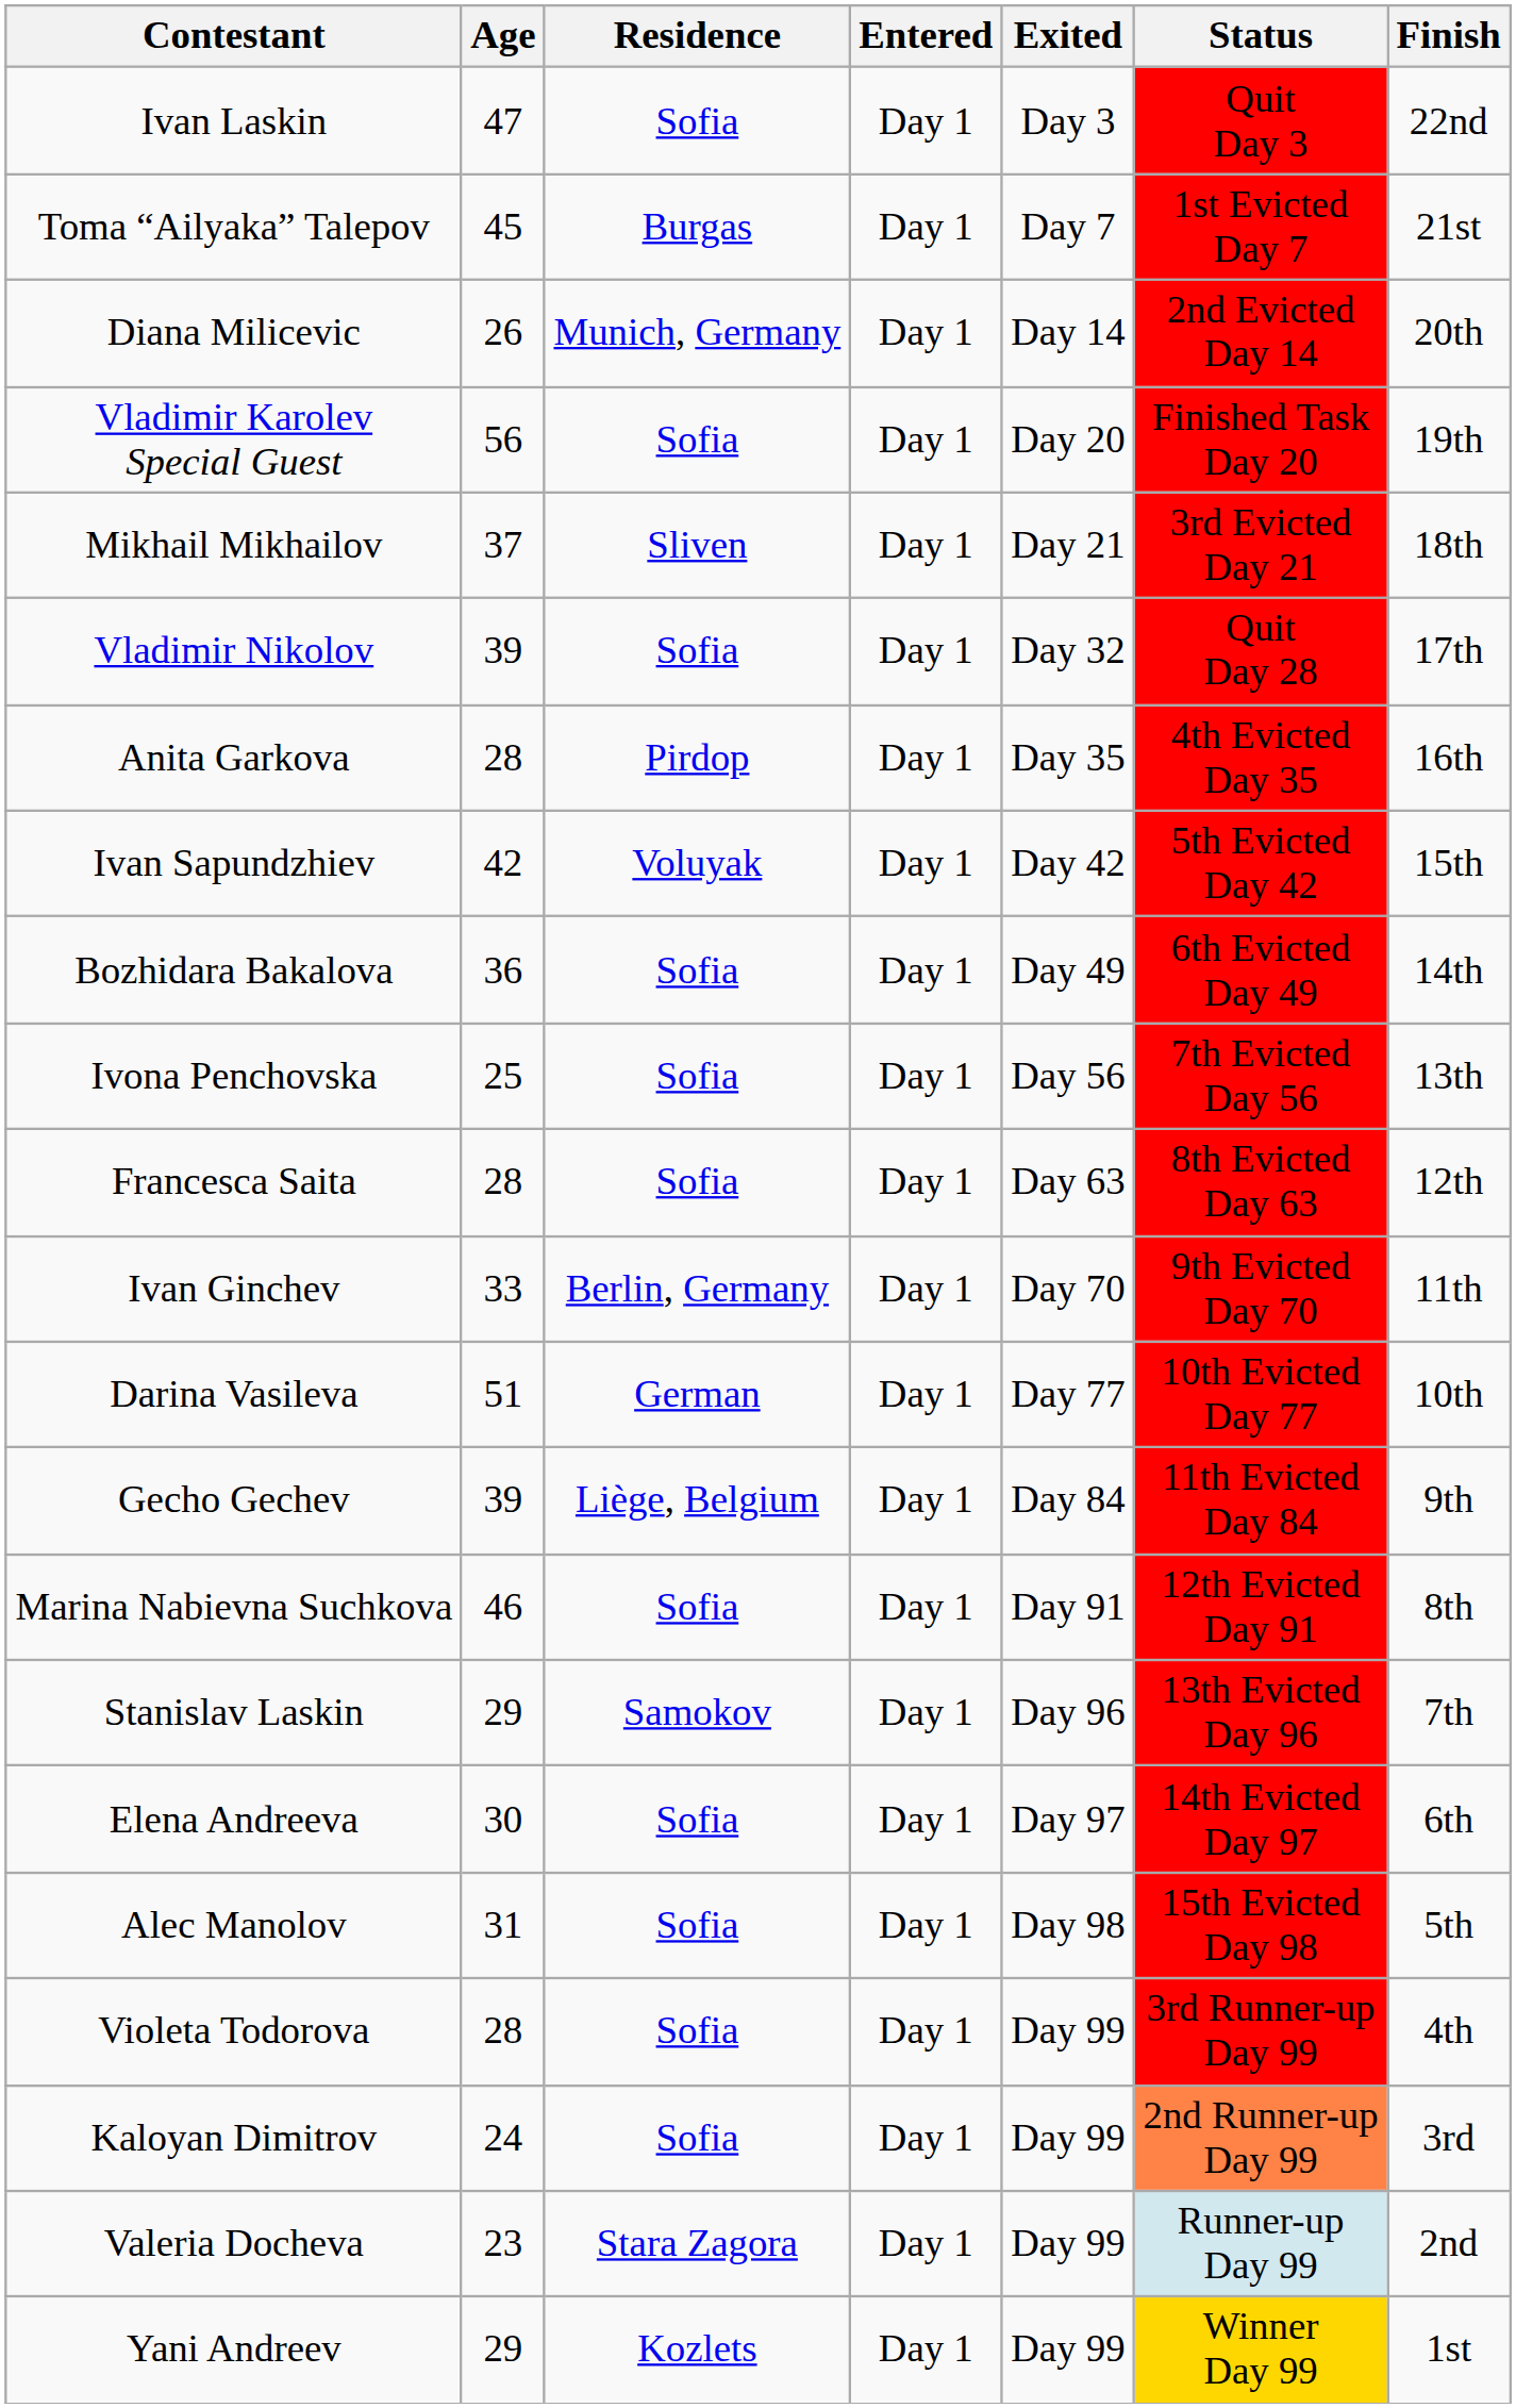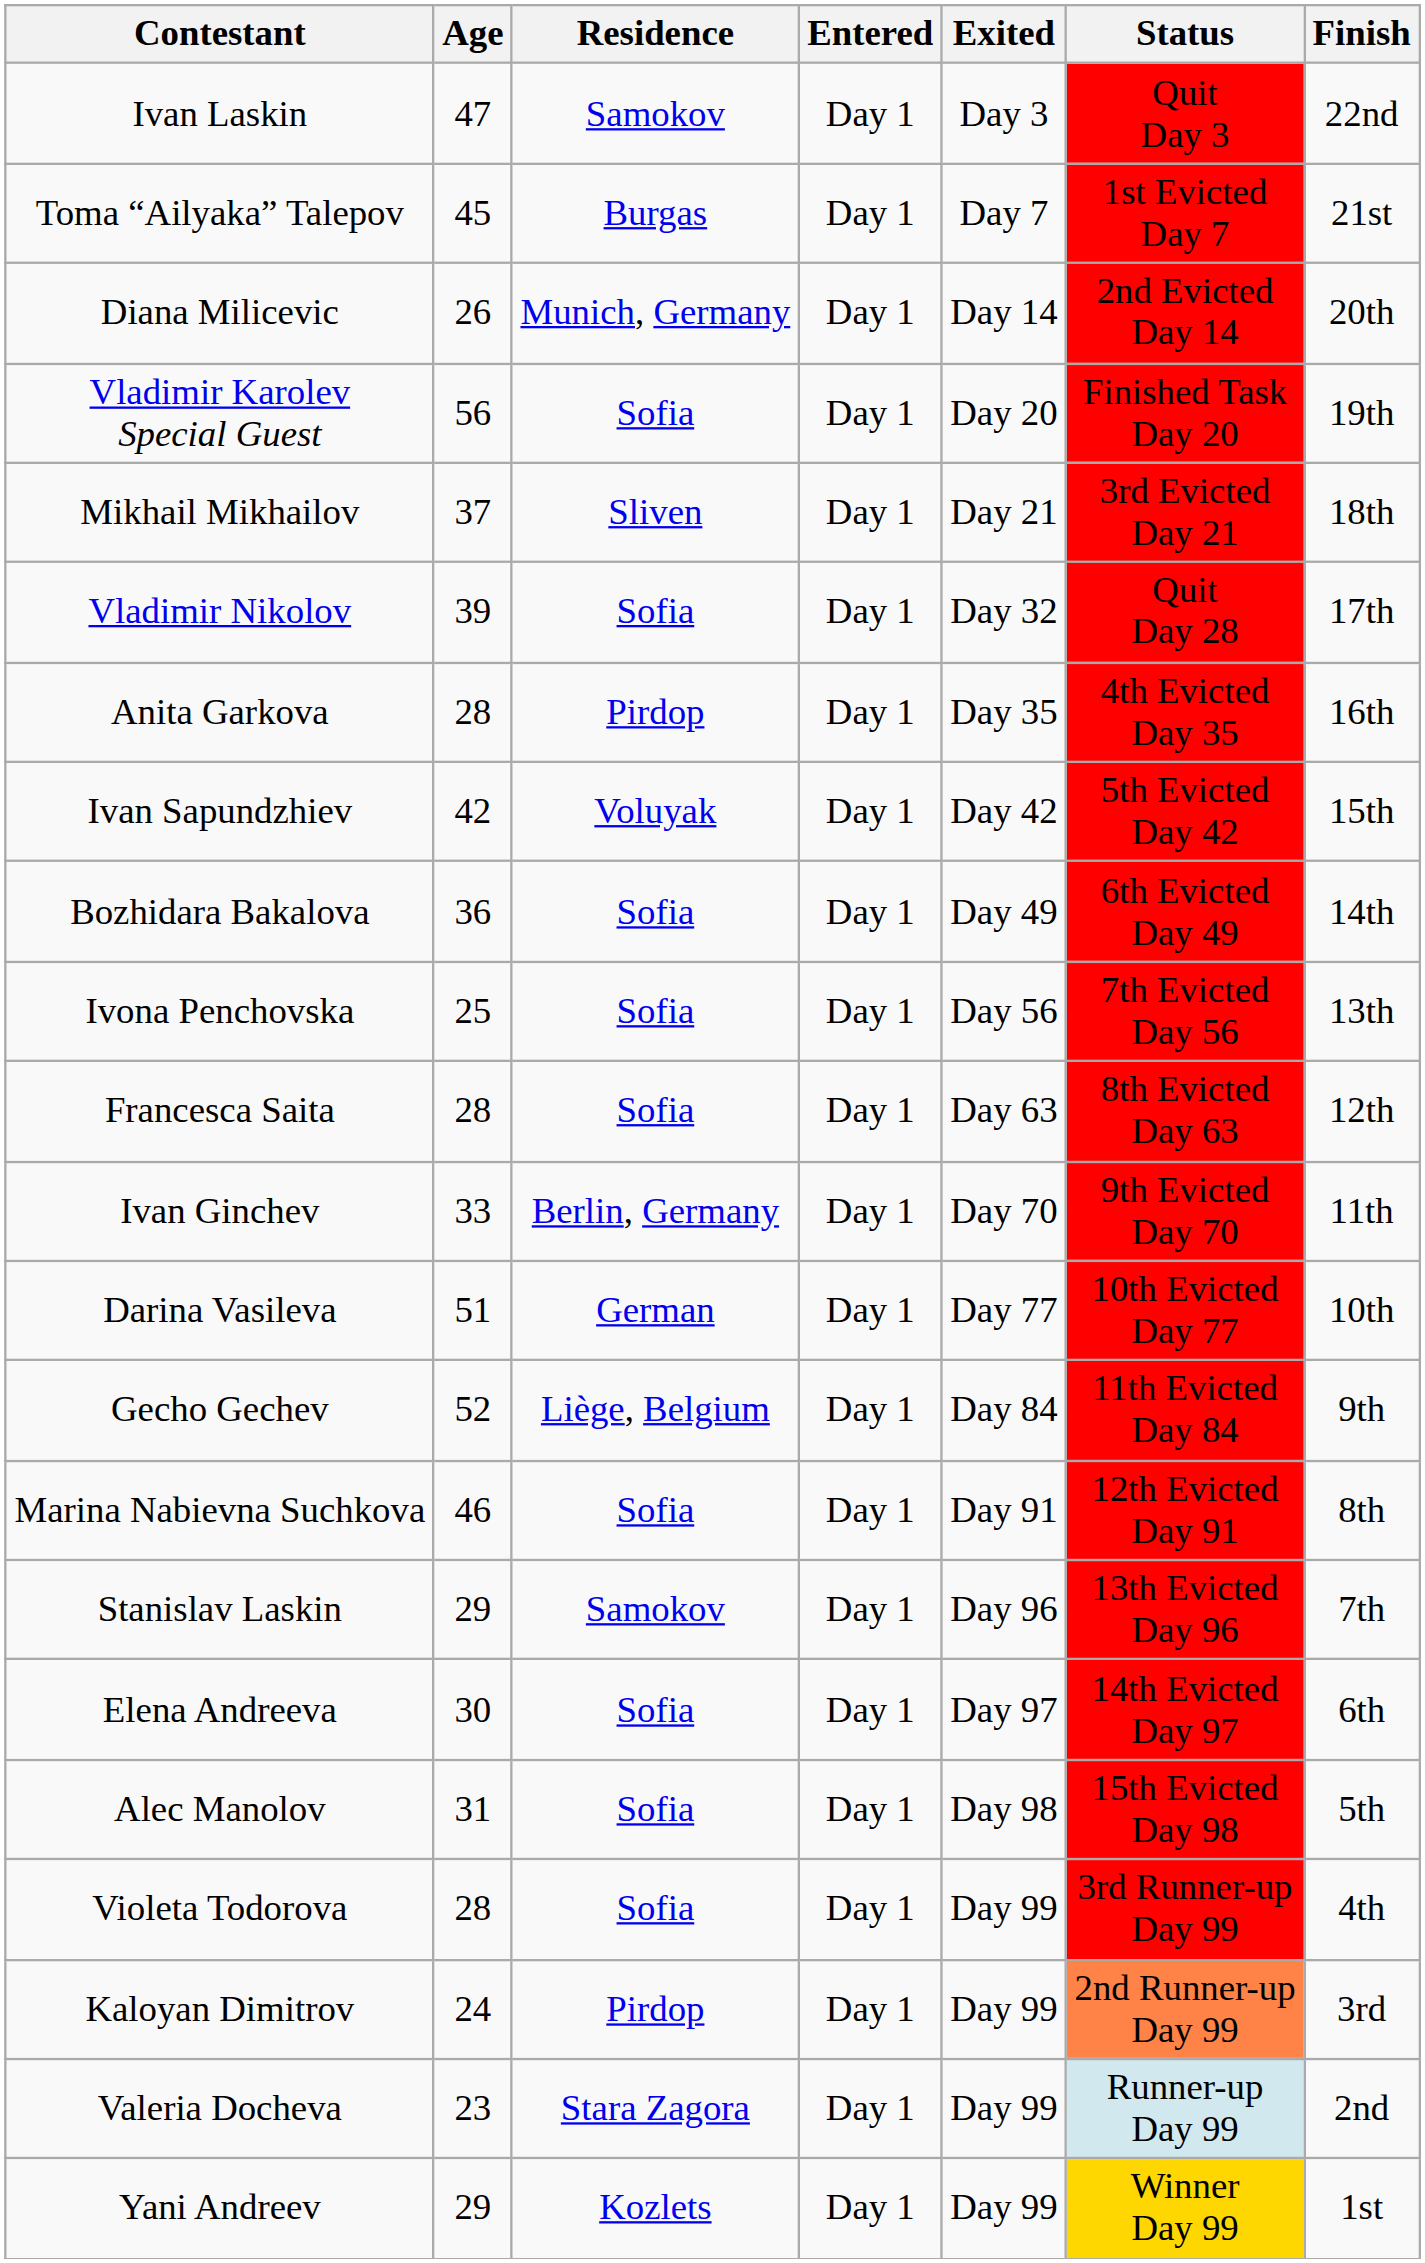Ivan Laskin | Residence: Sofia -> Samokov
Gecho Gechev | Age: 39 -> 52
Kaloyan Dimitrov | Residence: Sofia -> Pirdop
